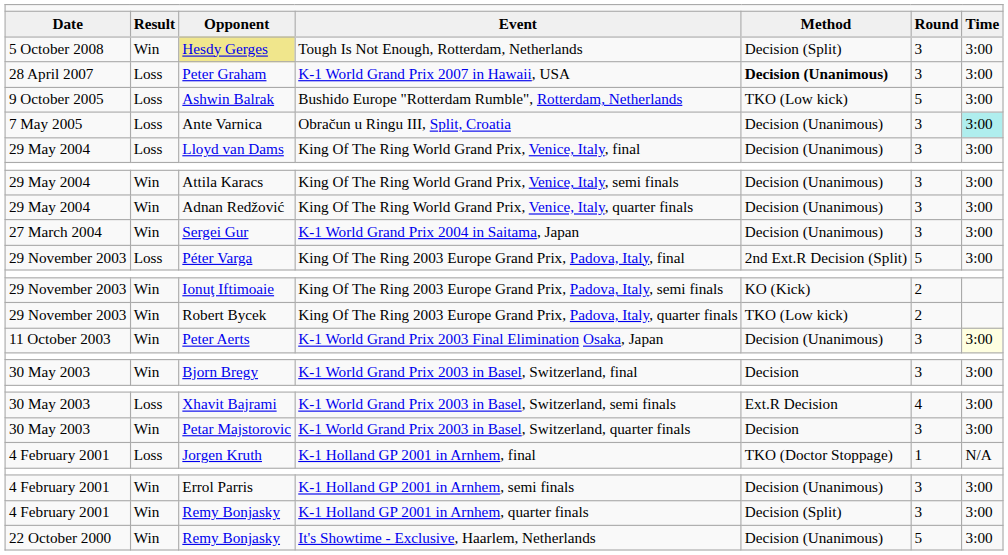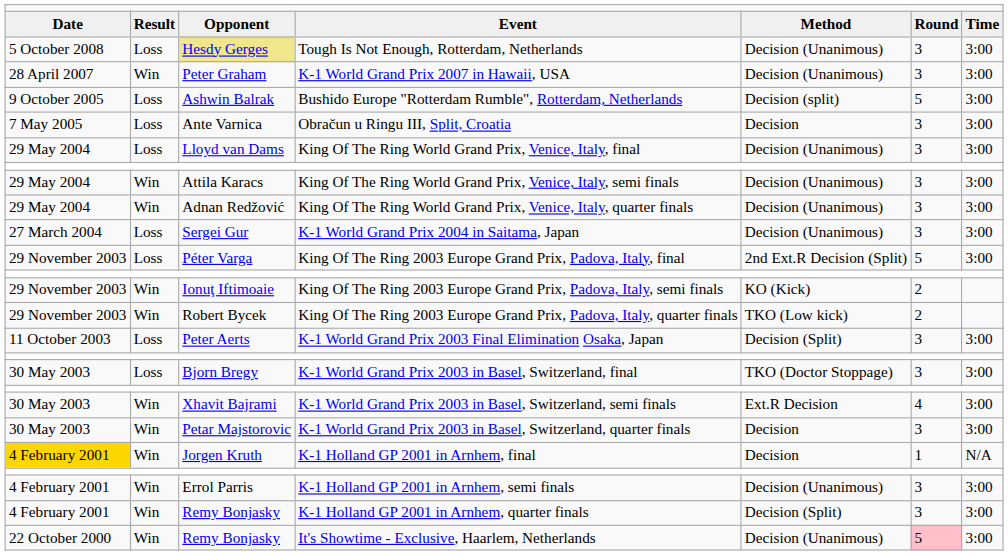Tough Is Not Enough, Rotterdam, Netherlands | column 2: Win -> Loss
Tough Is Not Enough, Rotterdam, Netherlands | column 5: Decision (Split) -> Decision (Unanimous)
K-1 World Grand Prix 2007 in Hawaii, USA | column 2: Loss -> Win
K-1 World Grand Prix 2007 in Hawaii, USA | column 5: bold -> normal
Bushido Europe "Rotterdam Rumble", Rotterdam, Netherlands | column 5: TKO (Low kick) -> Decision (split)
Obračun u Ringu III, Split, Croatia | column 5: Decision (Unanimous) -> Decision
Obračun u Ringu III, Split, Croatia | column 7: paleturquoise background -> no background
K-1 World Grand Prix 2004 in Saitama, Japan | column 2: Win -> Loss
K-1 World Grand Prix 2003 Final Elimination Osaka, Japan | column 2: Win -> Loss
K-1 World Grand Prix 2003 Final Elimination Osaka, Japan | column 5: Decision (Unanimous) -> Decision (Split)
K-1 World Grand Prix 2003 Final Elimination Osaka, Japan | column 7: lightyellow background -> no background
K-1 World Grand Prix 2003 in Basel, Switzerland, final | column 2: Win -> Loss
K-1 World Grand Prix 2003 in Basel, Switzerland, final | column 5: Decision -> TKO (Doctor Stoppage)
K-1 World Grand Prix 2003 in Basel, Switzerland, semi finals | column 2: Loss -> Win
K-1 Holland GP 2001 in Arnhem, final | column 1: no background -> gold background
K-1 Holland GP 2001 in Arnhem, final | column 2: Loss -> Win
K-1 Holland GP 2001 in Arnhem, final | column 5: TKO (Doctor Stoppage) -> Decision
It's Showtime - Exclusive, Haarlem, Netherlands | column 6: no background -> pink background
